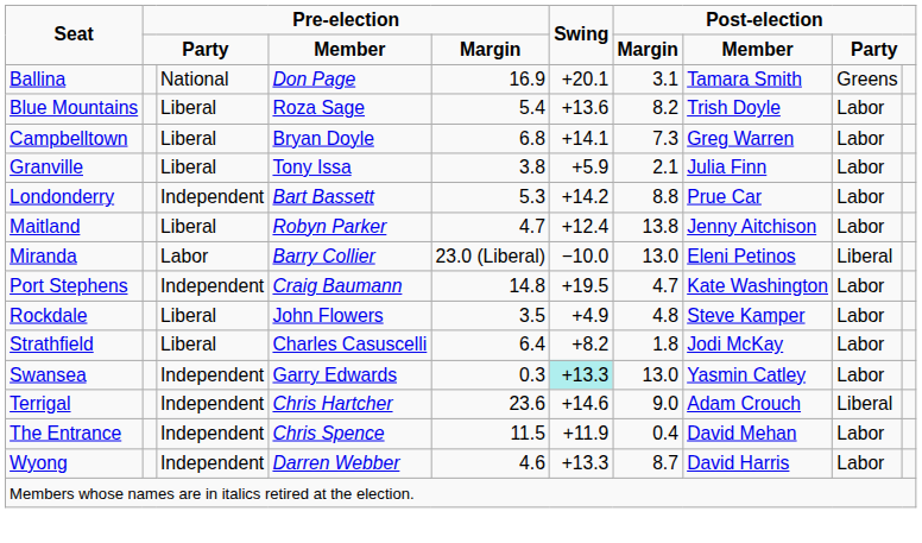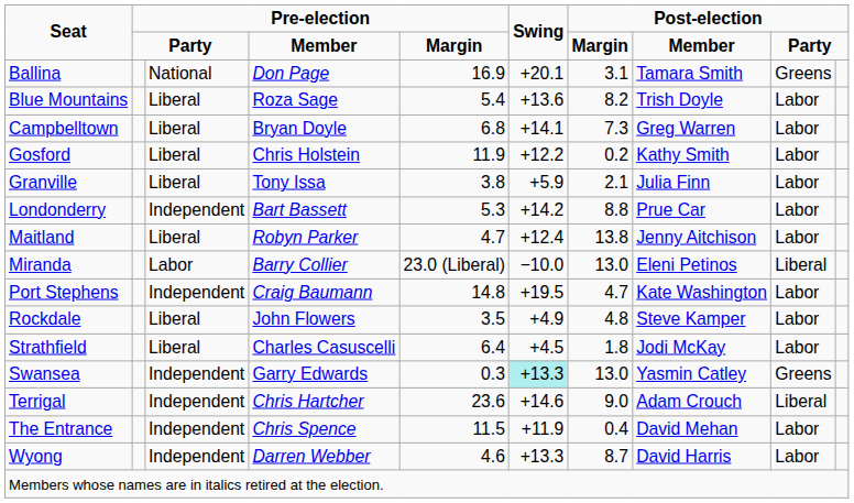+ row: Gosford | Liberal | Chris Holstein | 11.9 | +12.2 | 0.2 | Kathy Smith | Labor
Strathfield | Swing: +8.2 -> +4.5
Swansea | column 9: Labor -> Greens
